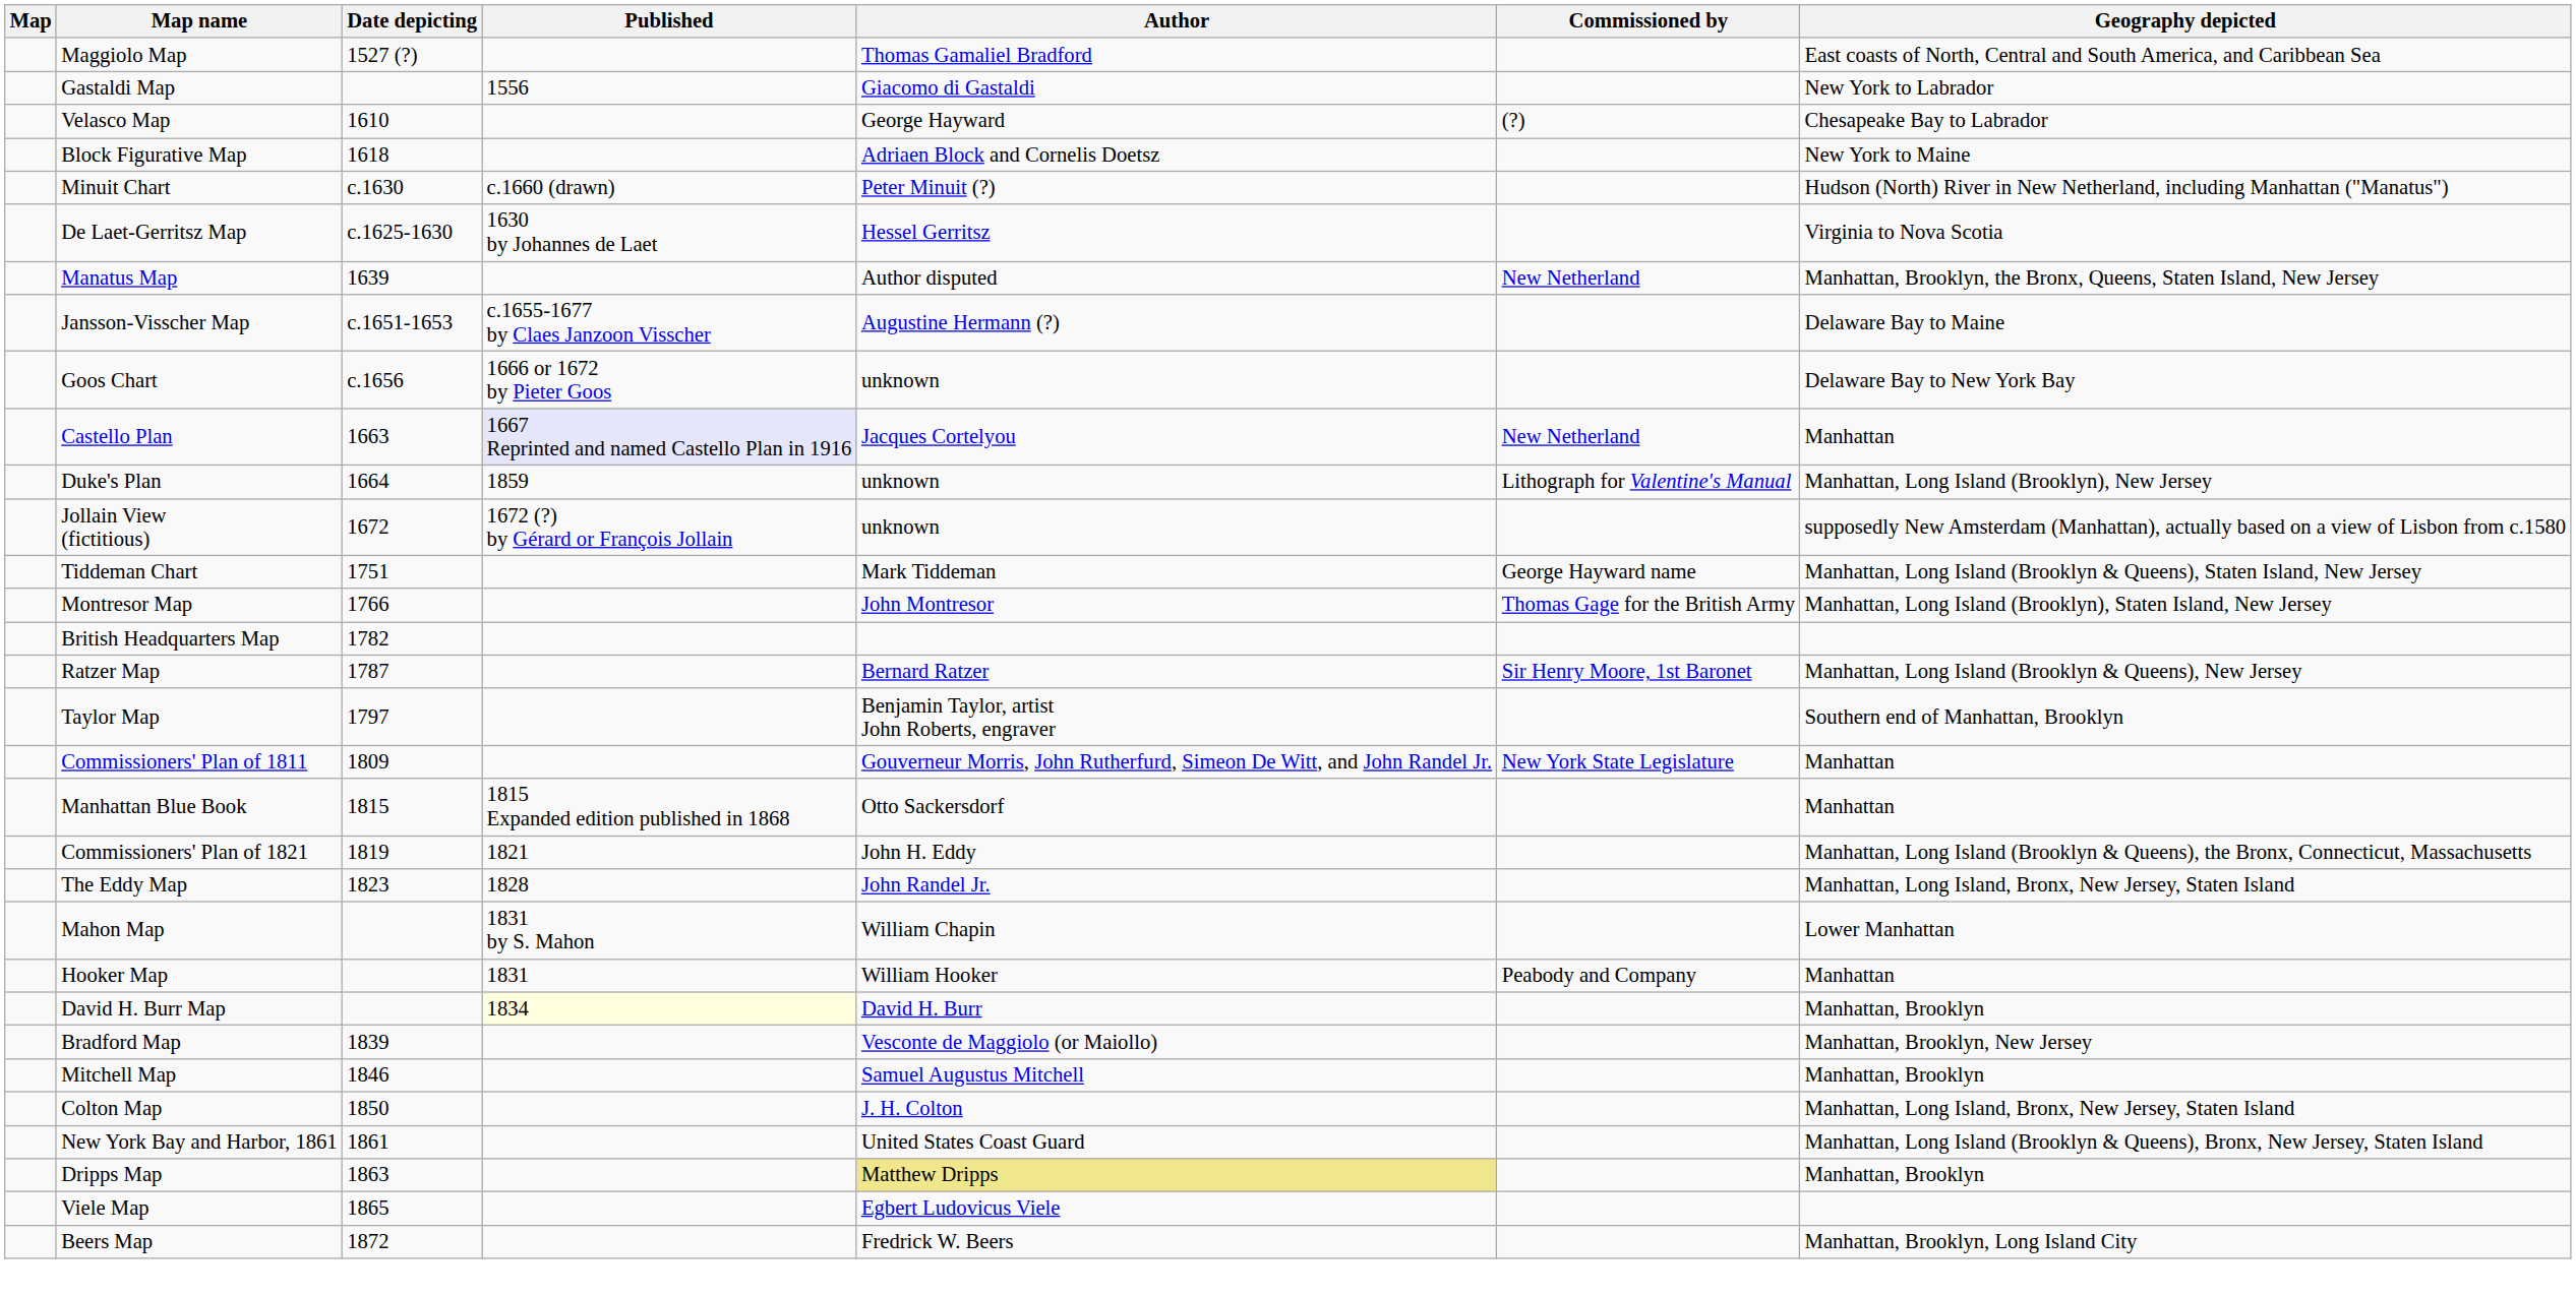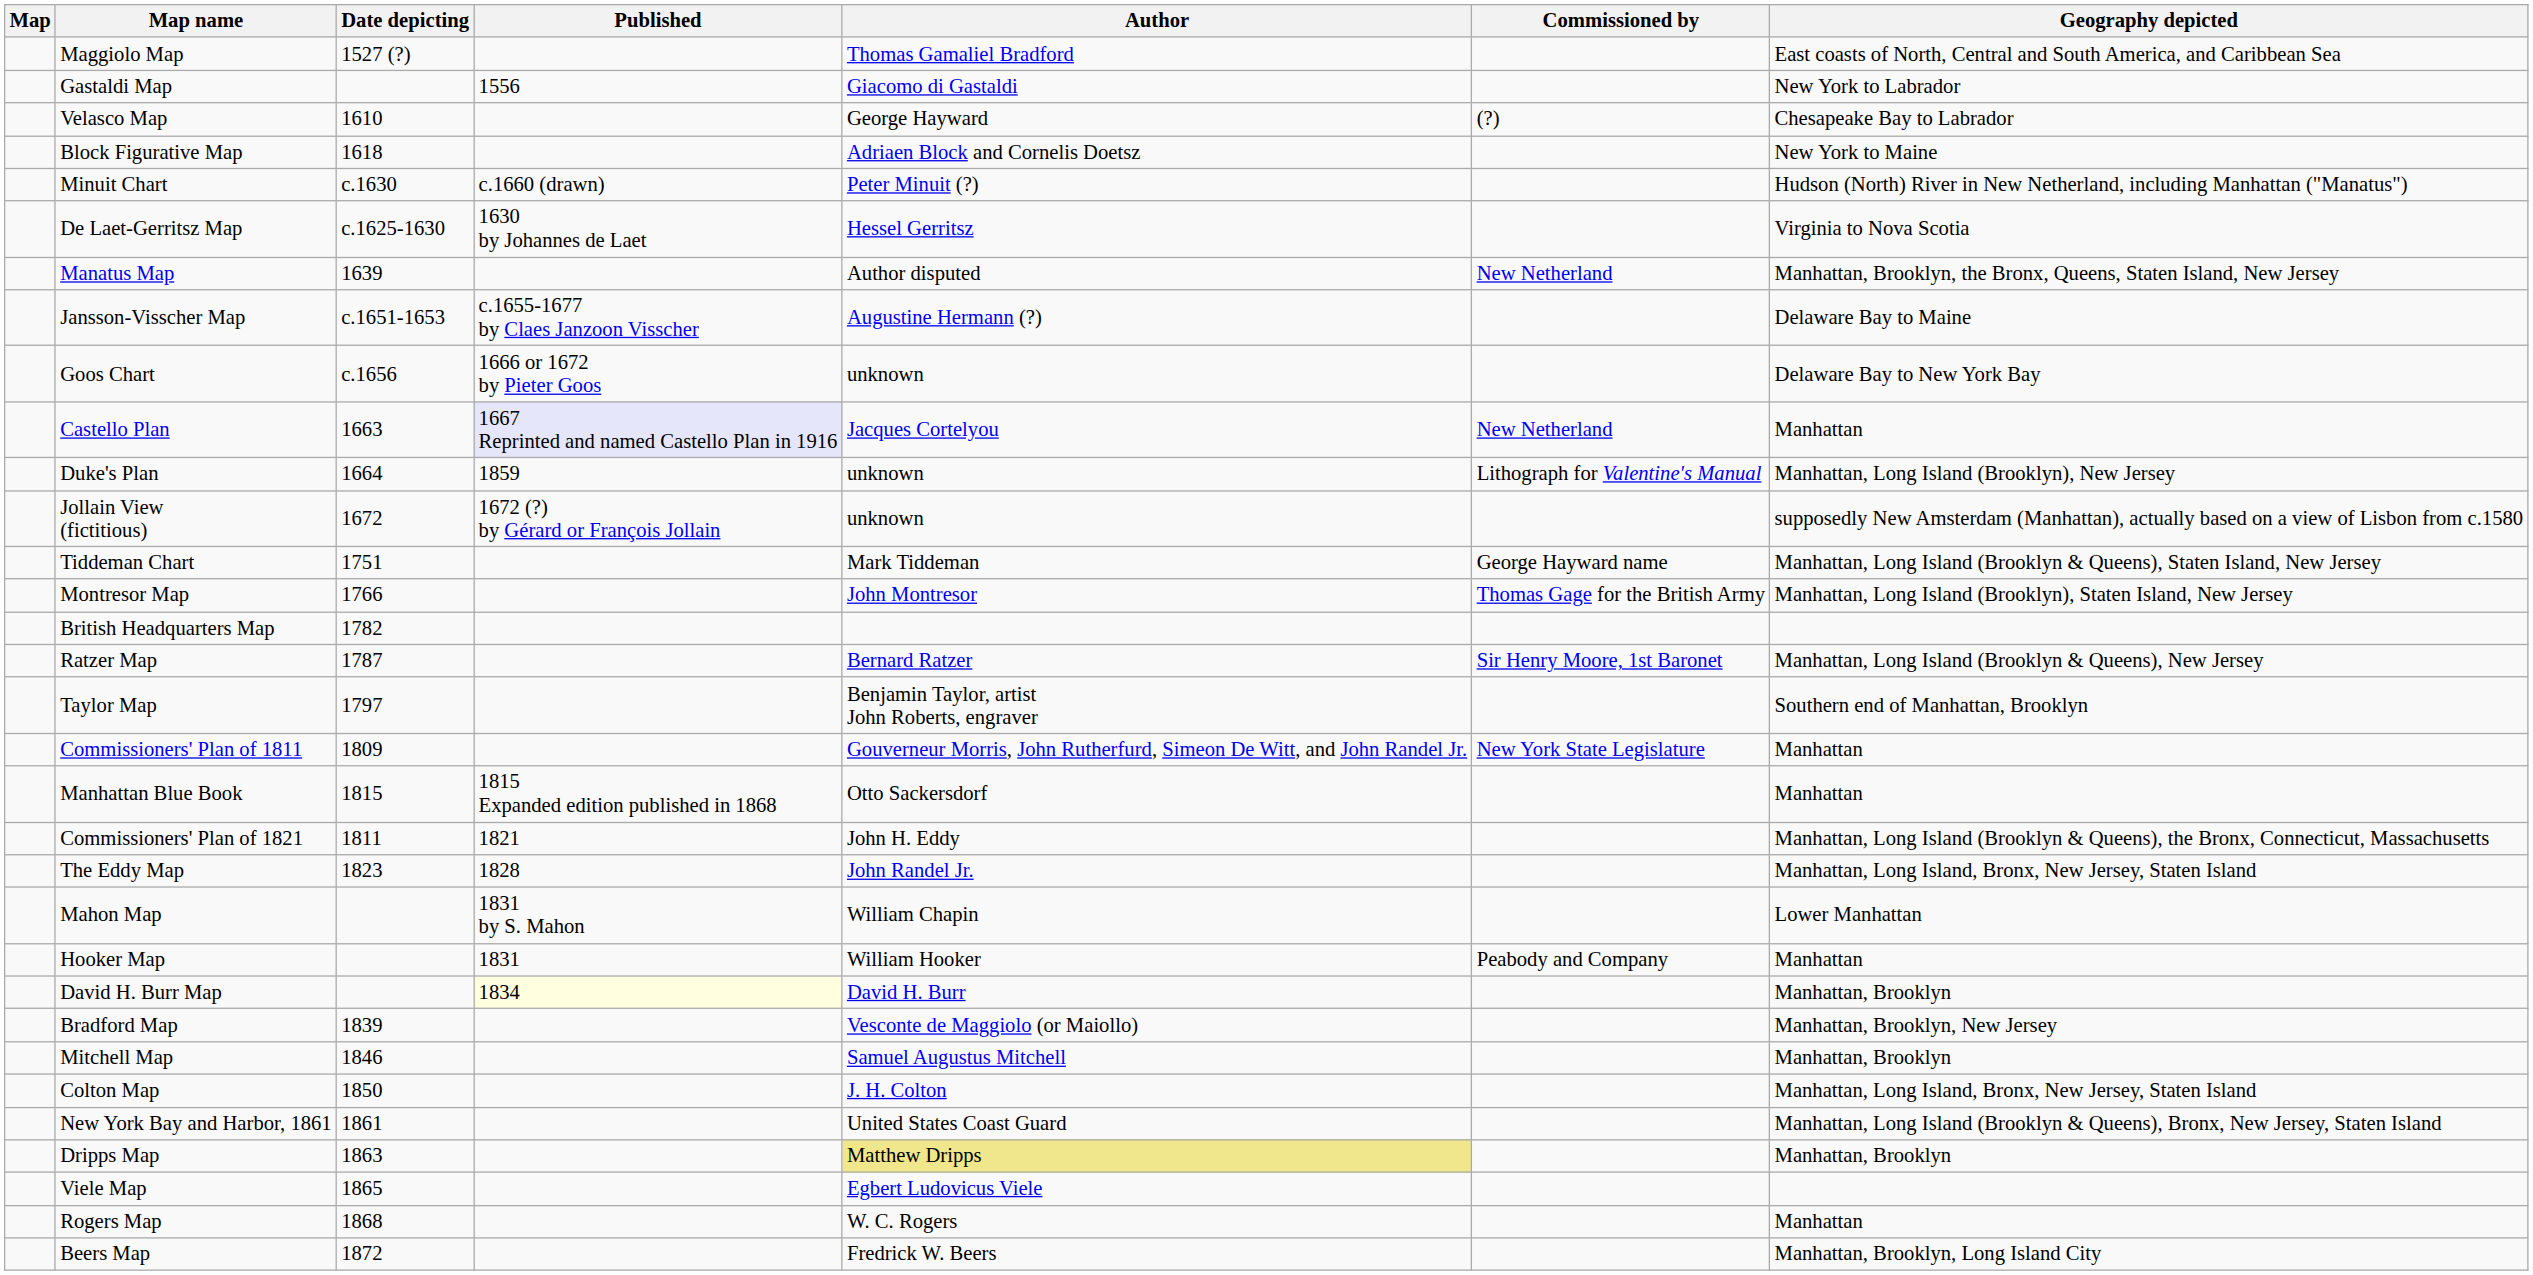Commissioners' Plan of 1821 | Date depicting: 1819 -> 1811
+ row: Rogers Map | 1868 | W. C. Rogers | Manhattan
